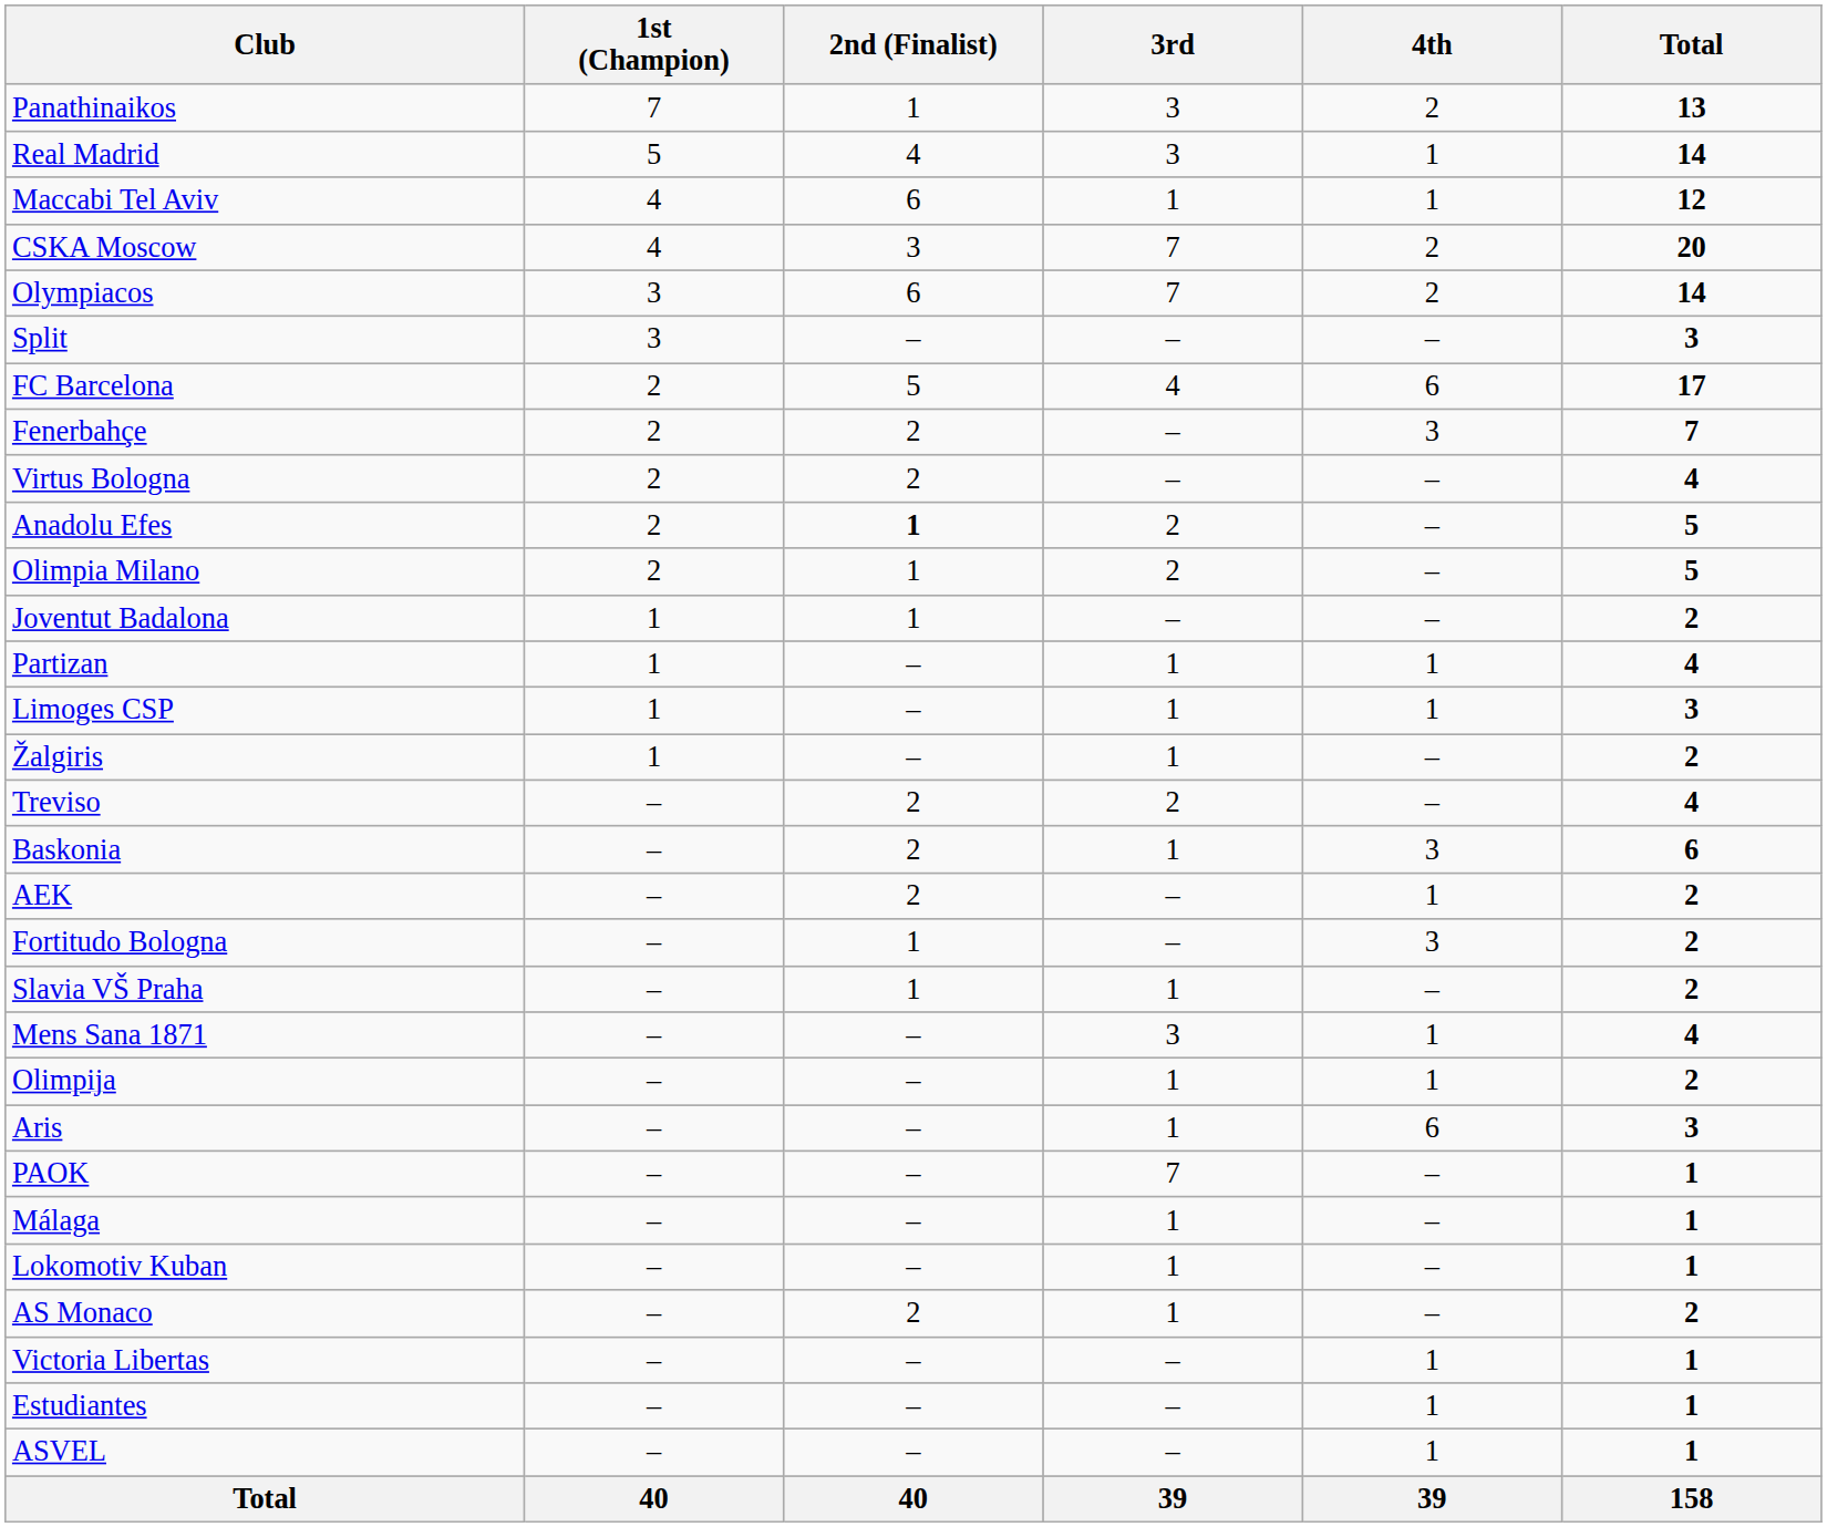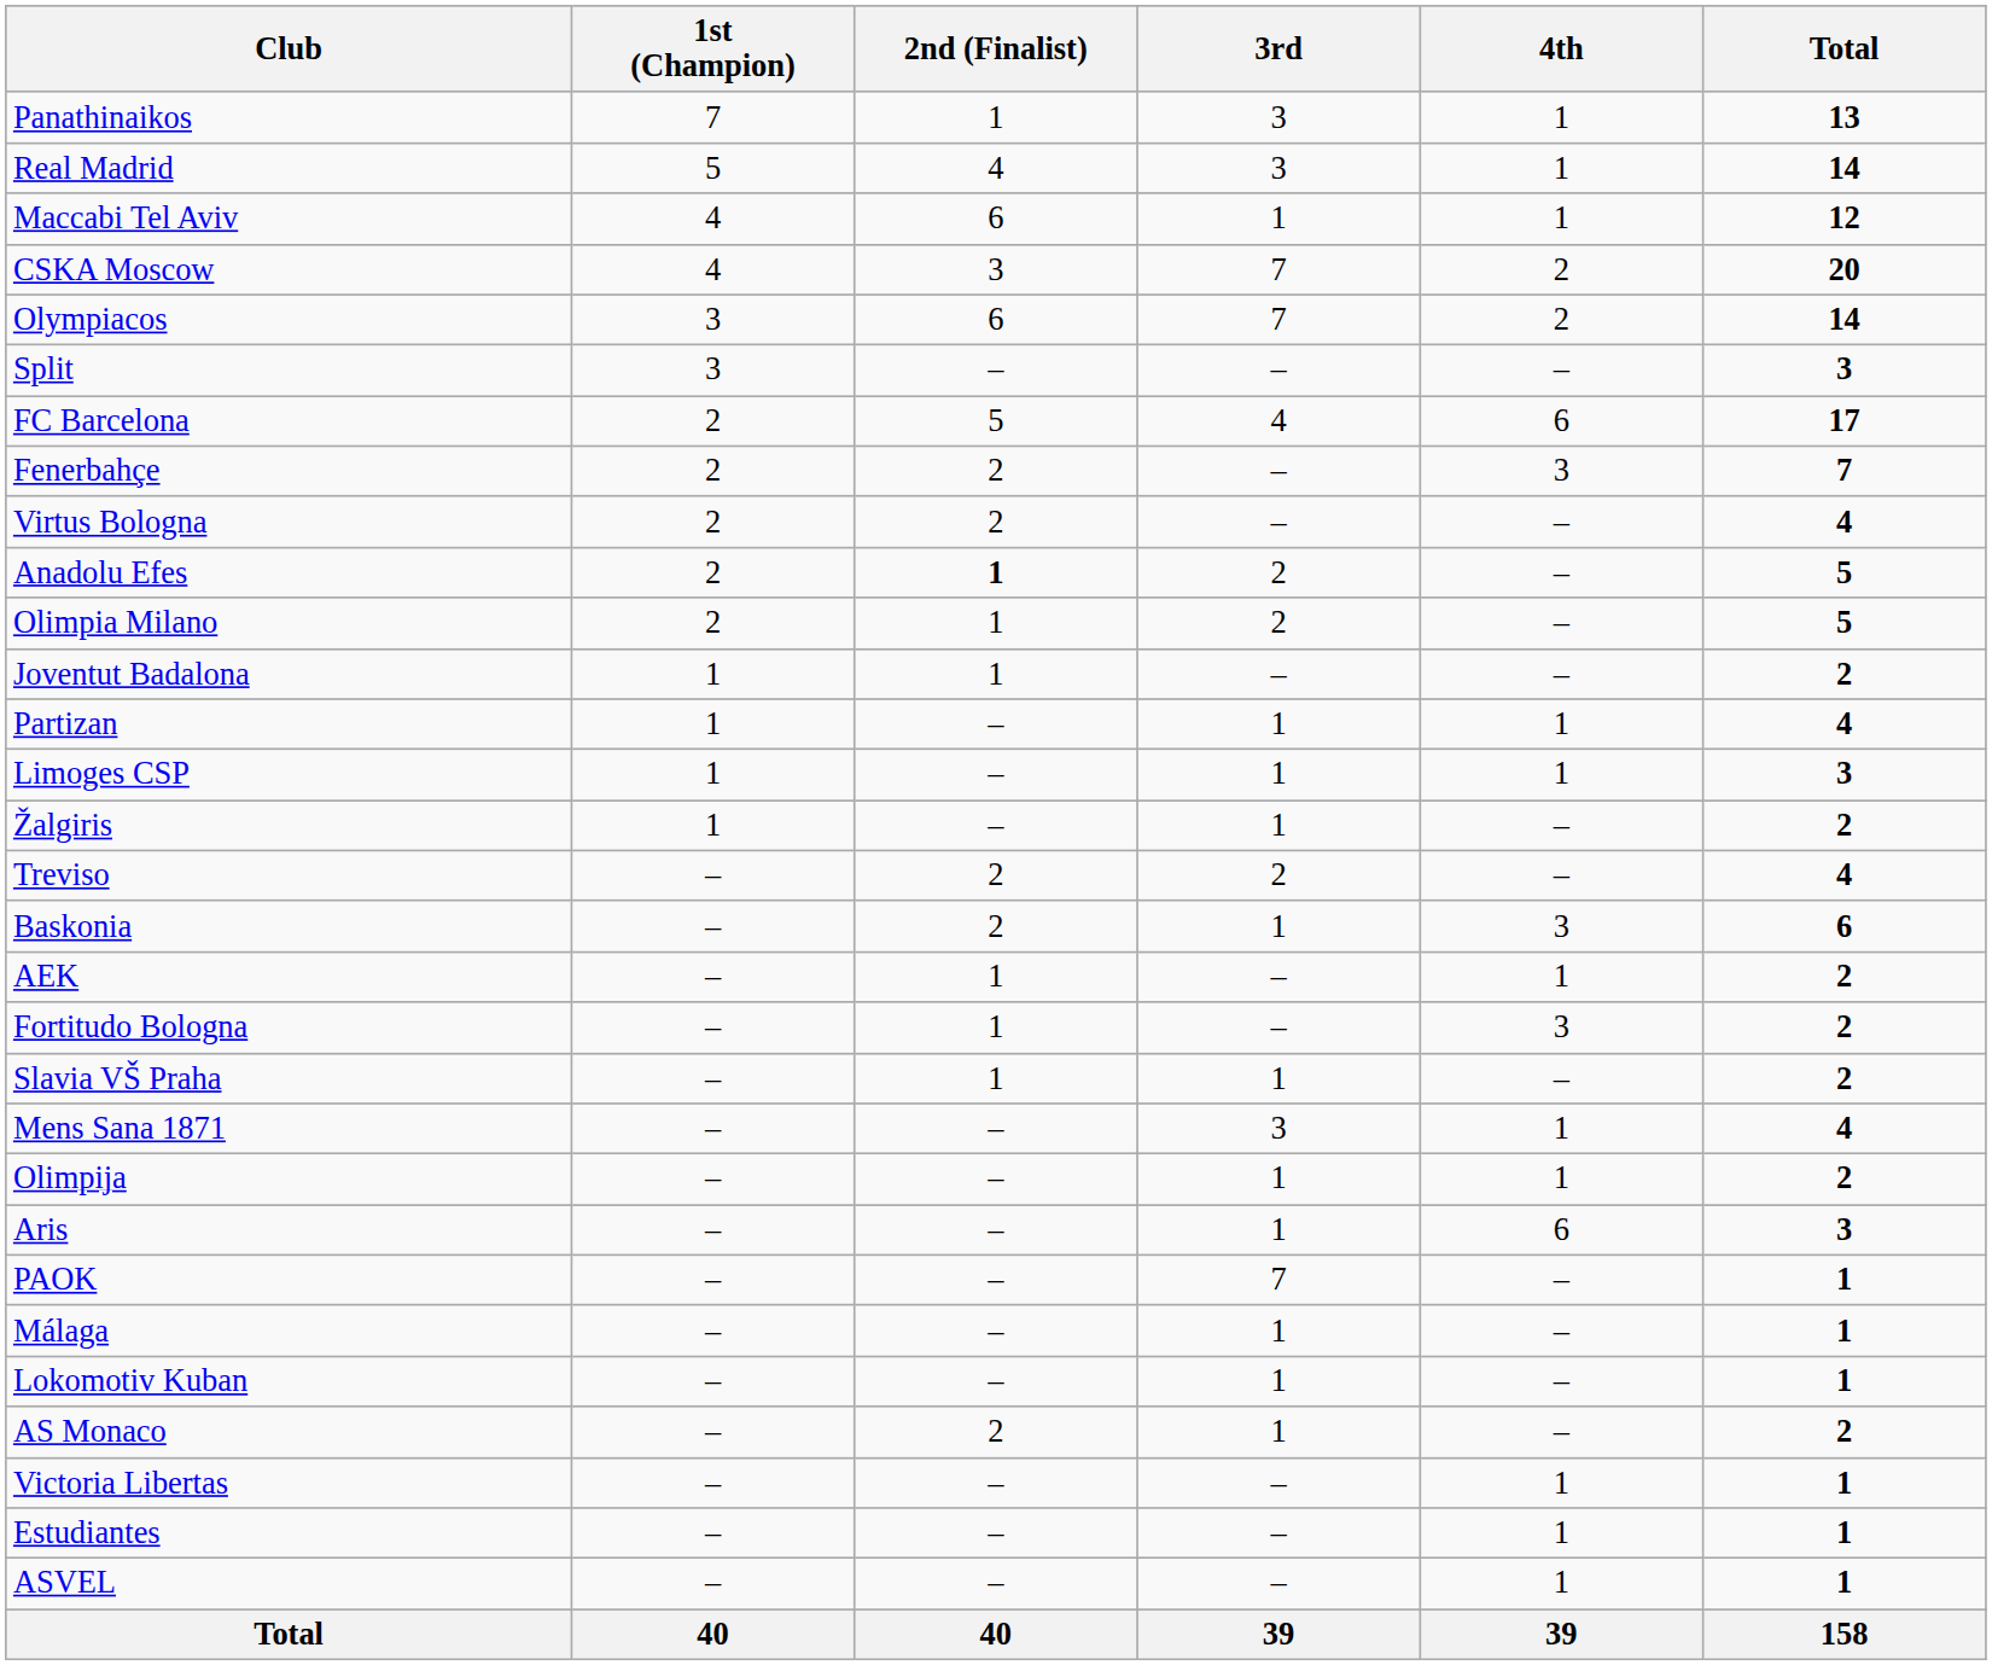Panathinaikos | 4th: 2 -> 1
AEK | 2nd (Finalist): 2 -> 1
